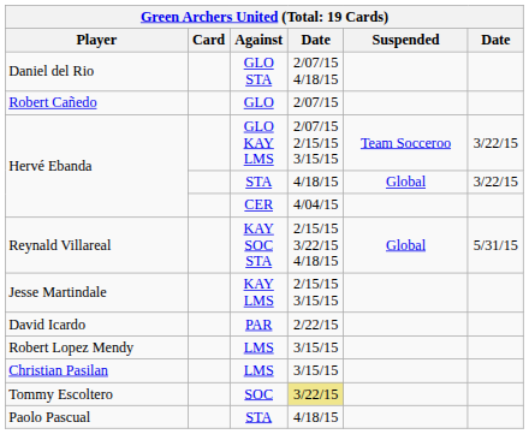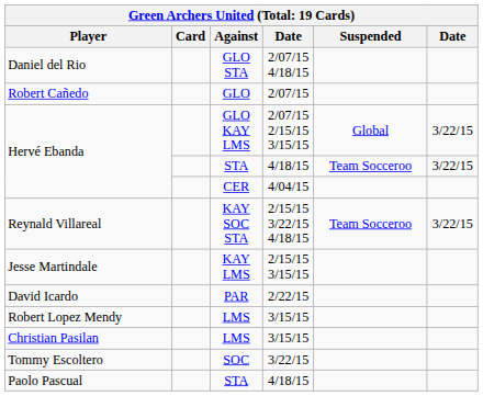Hervé Ebanda / GLO KAY LMS | Suspended: Team Socceroo -> Global
Hervé Ebanda / STA | Suspended: Global -> Team Socceroo
Reynald Villareal | Suspended: Global -> Team Socceroo
Reynald Villareal | column 6: 5/31/15 -> 3/22/15
Tommy Escoltero | column 4: khaki background -> no background
